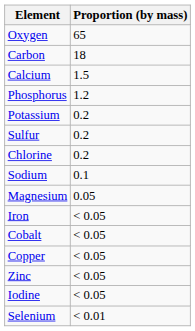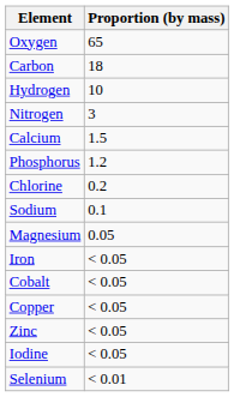+ row: Hydrogen | 10
+ row: Nitrogen | 3
- row: Potassium | 0.2
- row: Sulfur | 0.2
